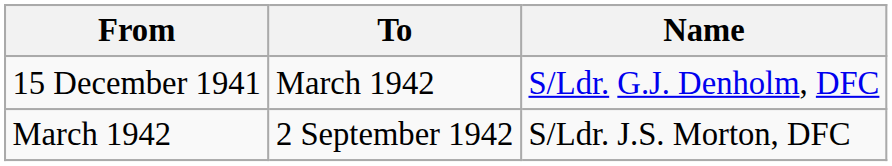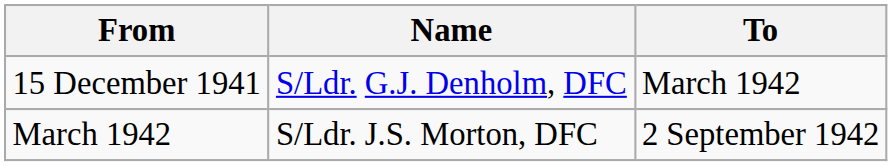columns swapped: To <-> Name
